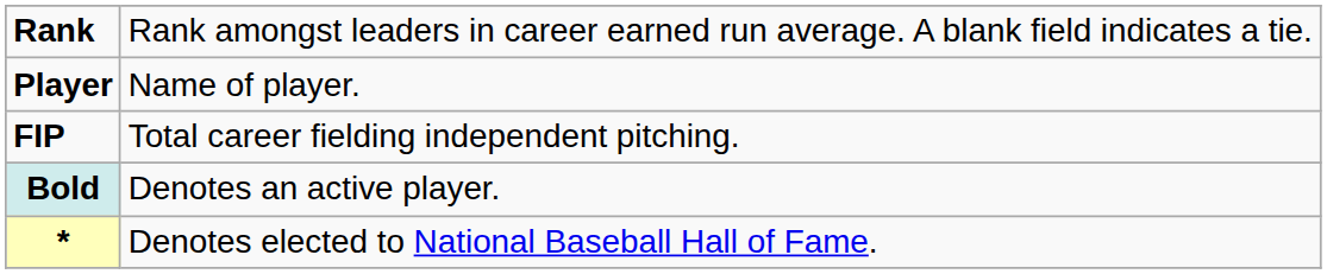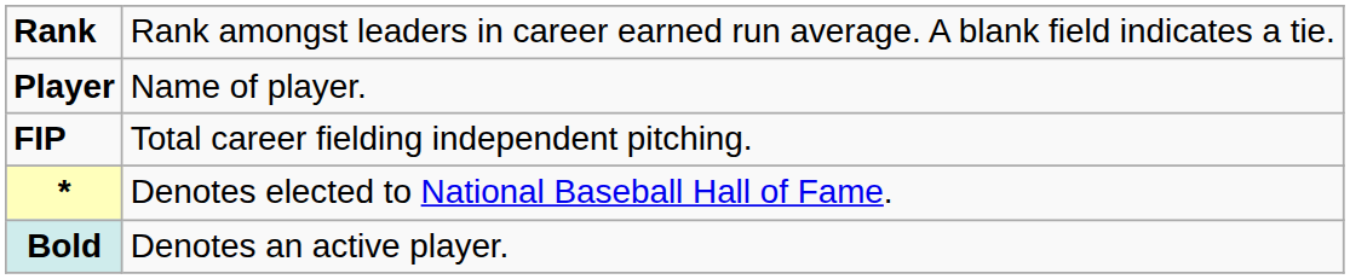rows swapped: * <-> Bold
